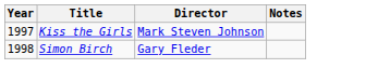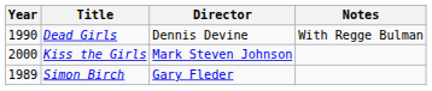+ row: 1990 | Dead Girls | Dennis Devine | With Regge Bulman
Kiss the Girls | Year: 1997 -> 2000
Simon Birch | Year: 1998 -> 1989
